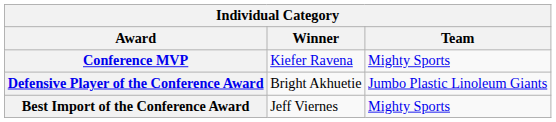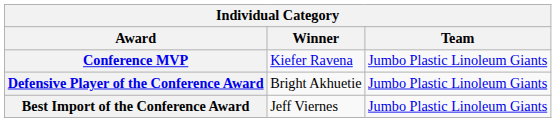Conference MVP | Team: Mighty Sports -> Jumbo Plastic Linoleum Giants
Best Import of the Conference Award | Team: Mighty Sports -> Jumbo Plastic Linoleum Giants
